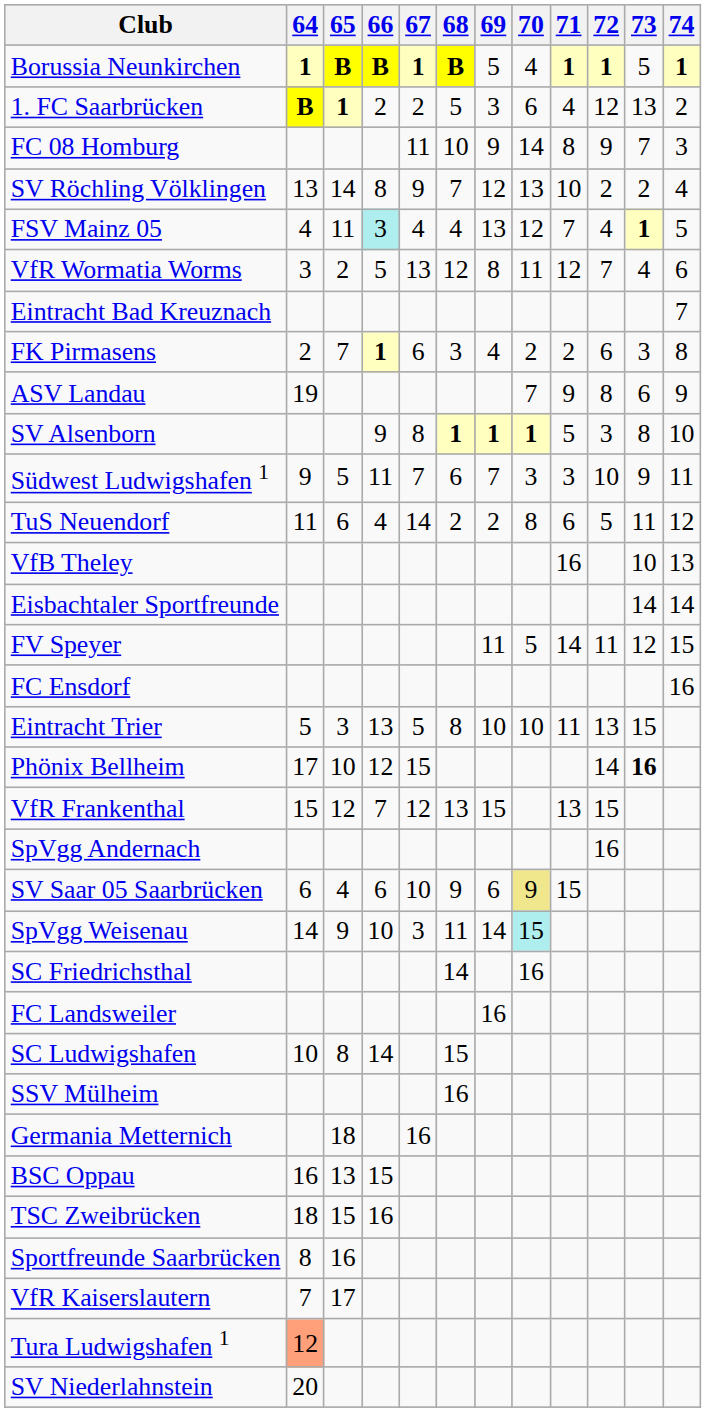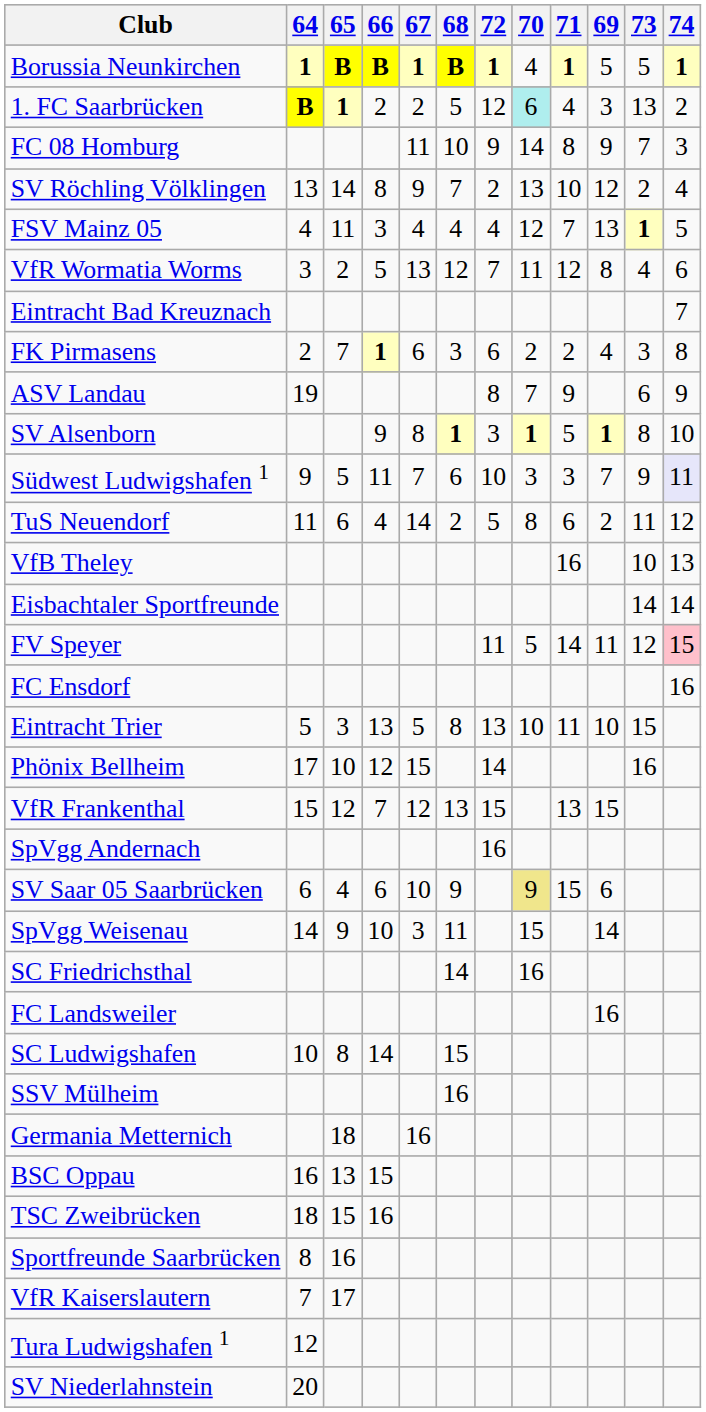columns swapped: 69 <-> 72
1. FC Saarbrücken | 70: no background -> paleturquoise background
FSV Mainz 05 | 66: paleturquoise background -> no background
Südwest Ludwigshafen 1 | 74: no background -> lavender background
FV Speyer | 74: no background -> pink background
Phönix Bellheim | 73: bold -> normal
SpVgg Weisenau | 70: paleturquoise background -> no background
Tura Ludwigshafen 1 | 64: lightsalmon background -> no background
